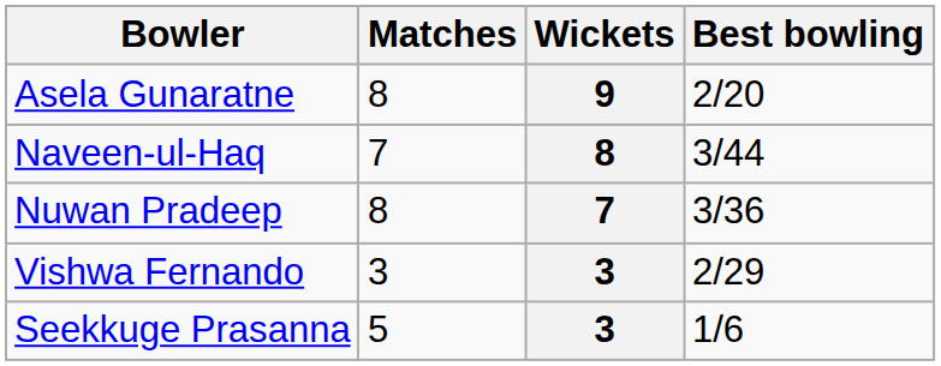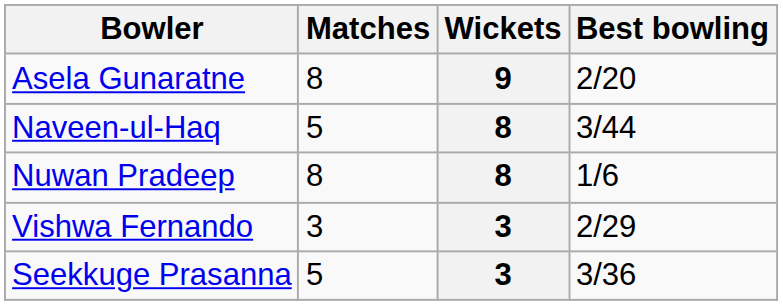Naveen-ul-Haq | Matches: 7 -> 5
Nuwan Pradeep | Wickets: 7 -> 8
Nuwan Pradeep | Best bowling: 3/36 -> 1/6
Seekkuge Prasanna | Best bowling: 1/6 -> 3/36
